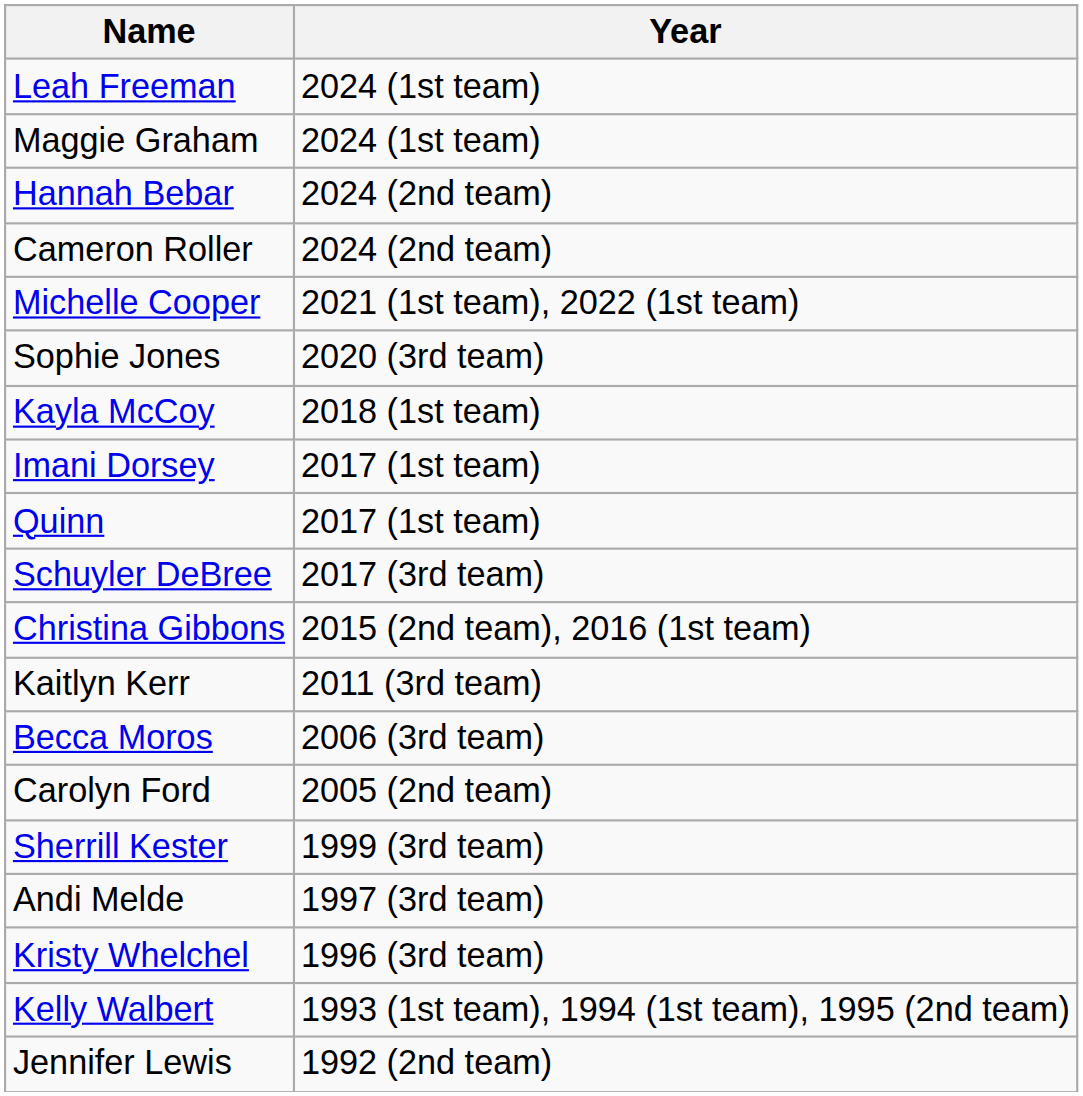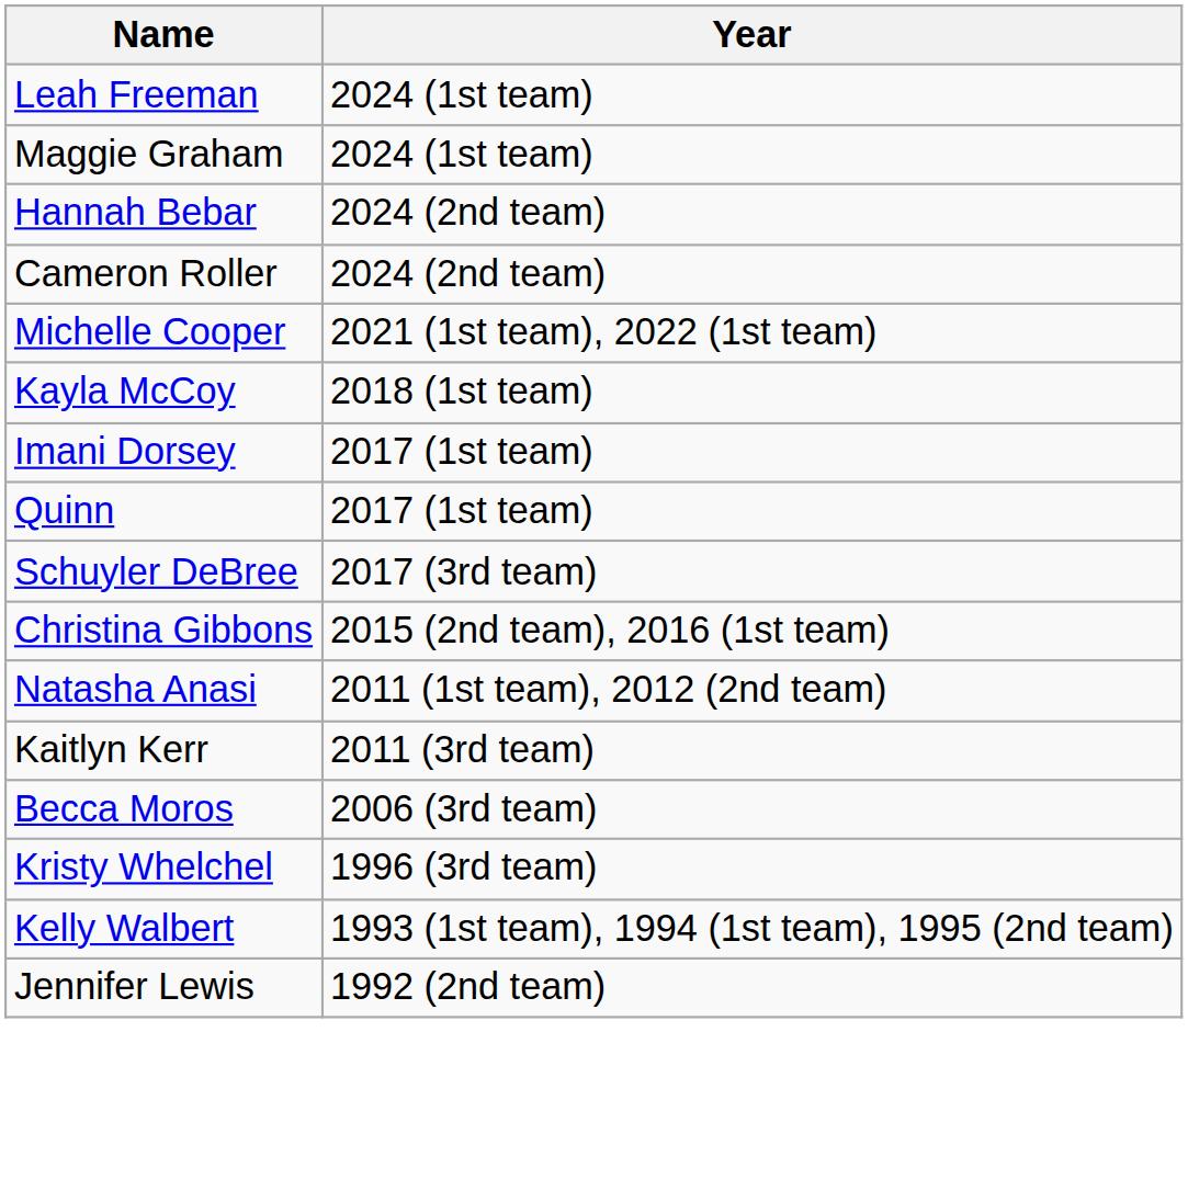- row: Sophie Jones | 2020 (3rd team)
+ row: Natasha Anasi | 2011 (1st team), 2012 (2nd team)
- row: Carolyn Ford | 2005 (2nd team)
- row: Sherrill Kester | 1999 (3rd team)
- row: Andi Melde | 1997 (3rd team)
